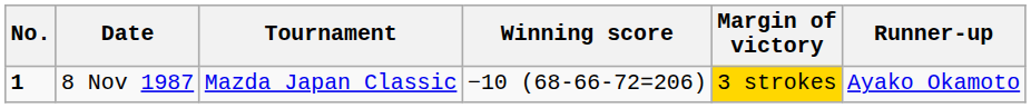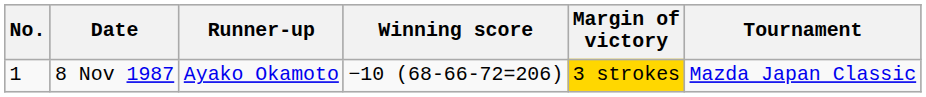columns swapped: Tournament <-> Runner-up
8 Nov 1987 | No.: bold -> normal
